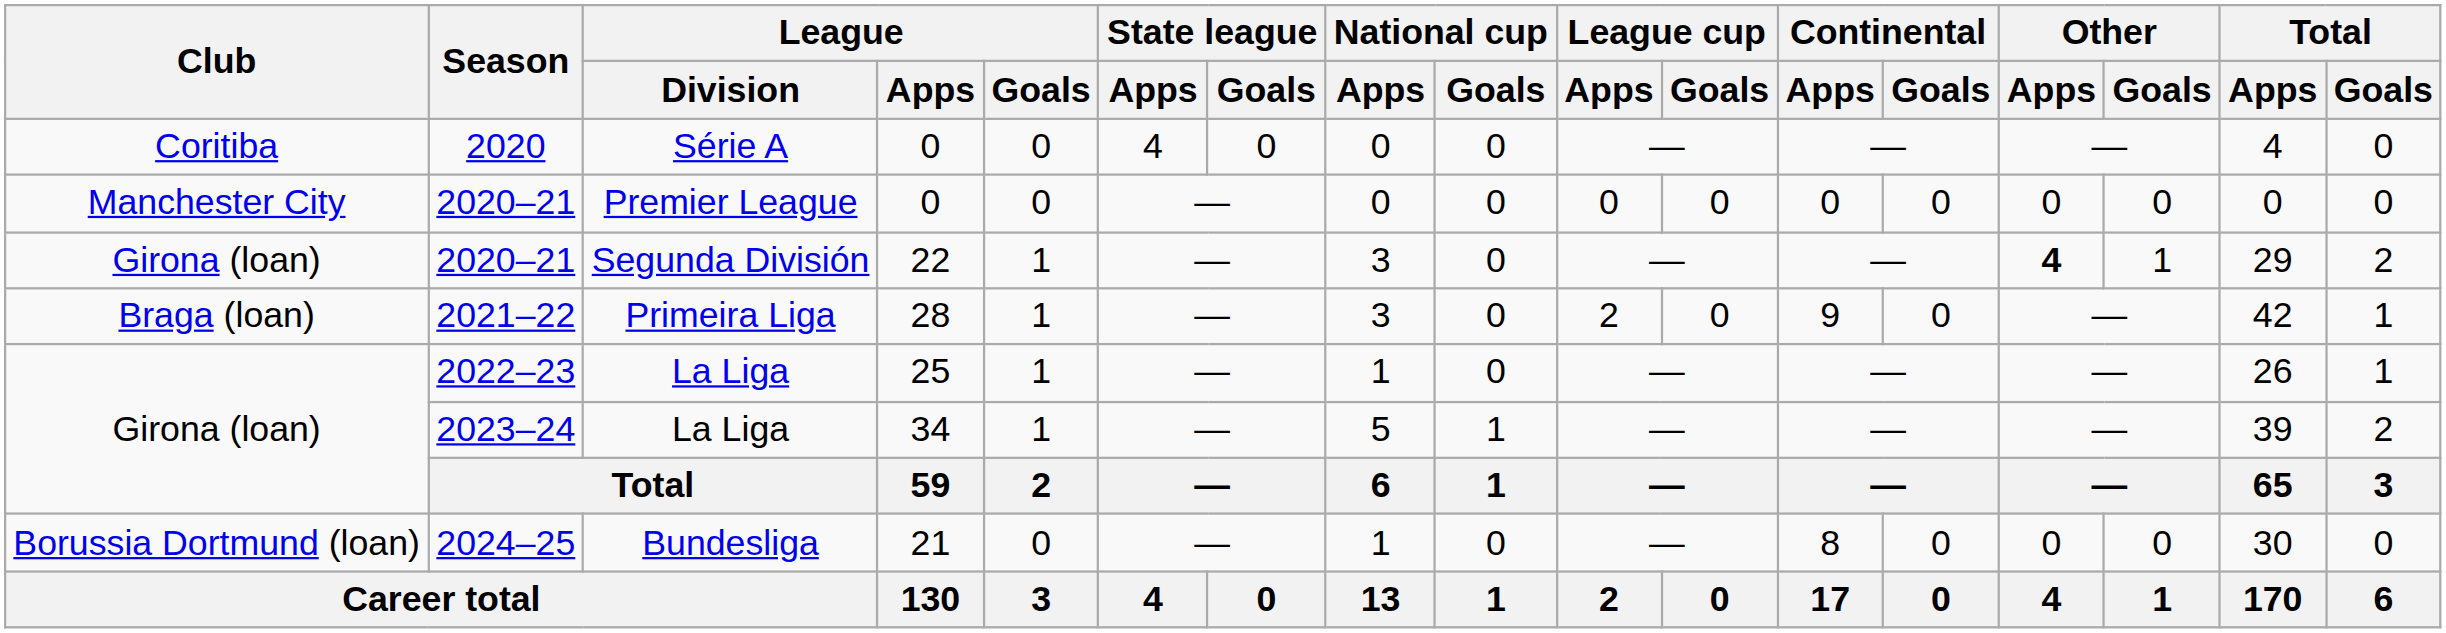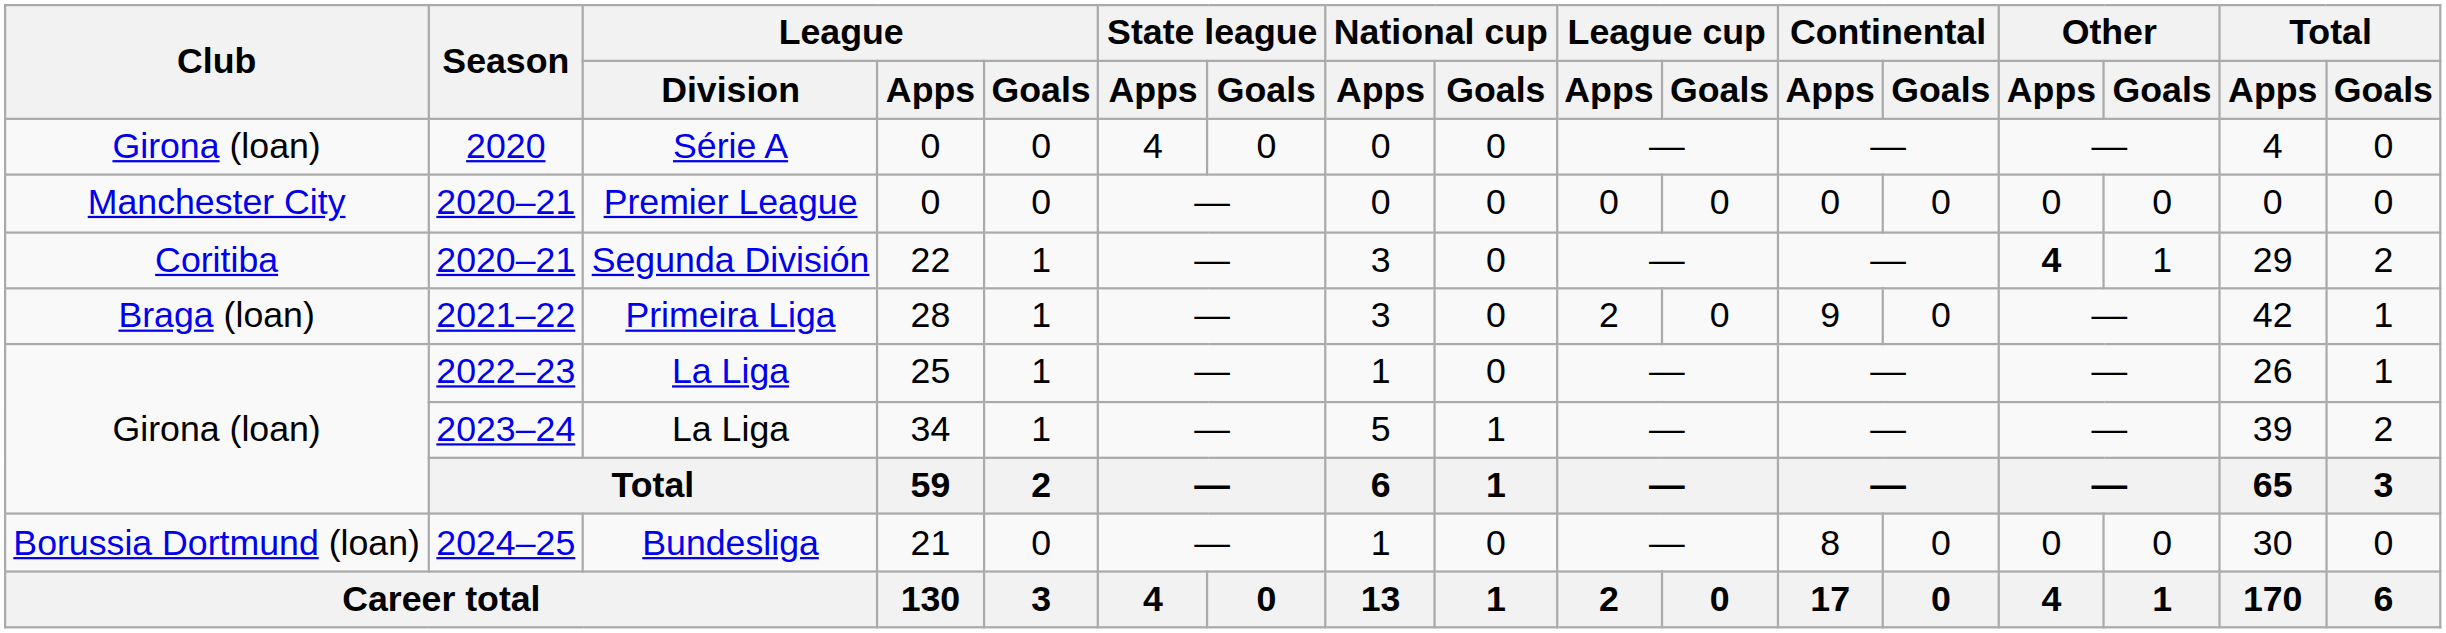2020 | Club: Coritiba -> Girona (loan)
2020–21 / Segunda División | Club: Girona (loan) -> Coritiba
